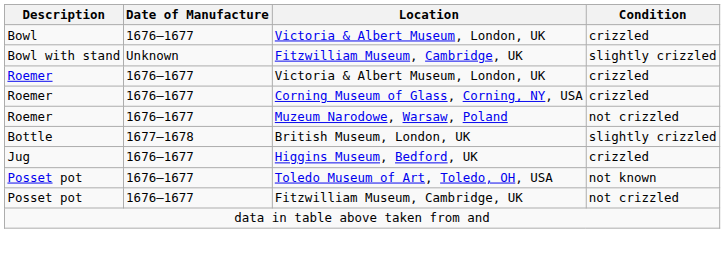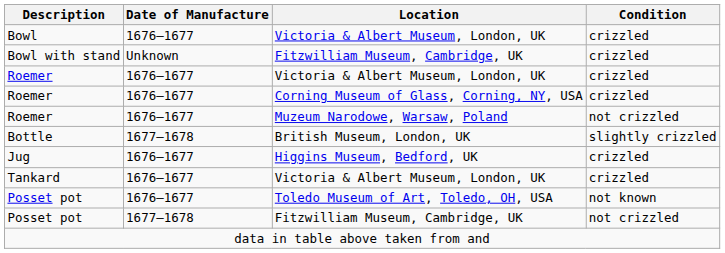Bowl with stand | Condition: slightly crizzled -> crizzled
+ row: Tankard | 1676–1677 | Victoria & Albert Museum, London, UK | crizzled
Posset pot / Fitzwilliam Museum, Cambridge, UK | Date of Manufacture: 1676–1677 -> 1677–1678
